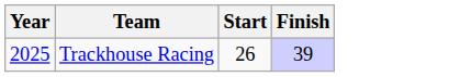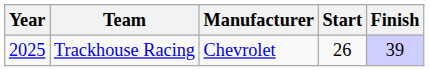+ column: Manufacturer | Chevrolet
